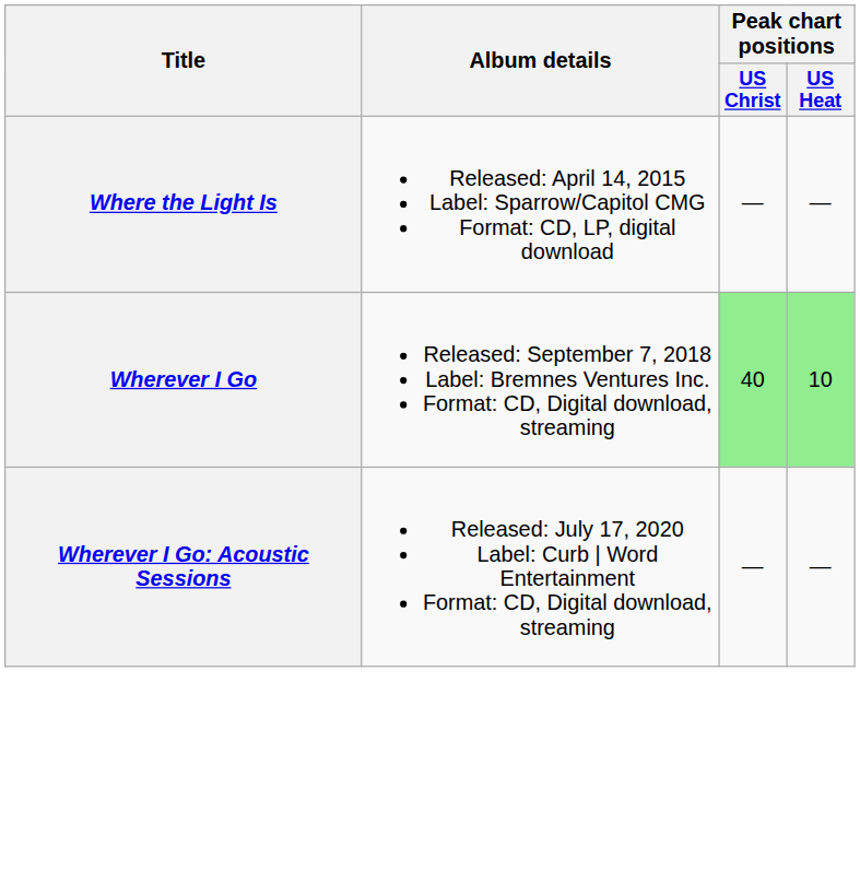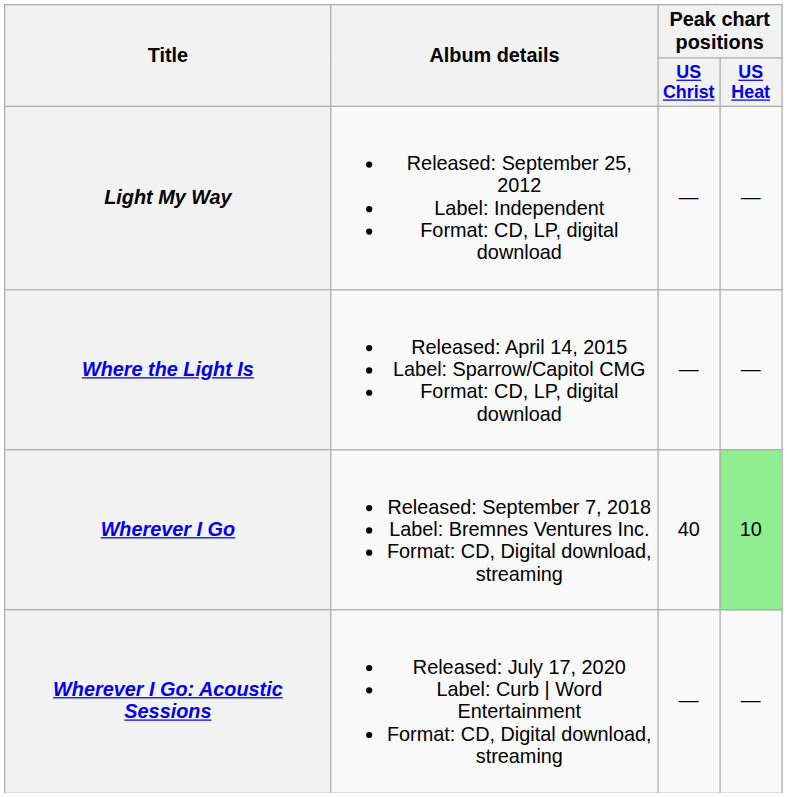+ row: Light My Way | Released: September 25, 2012 Label: Independent Format: CD, LP, digital download | — | —
Wherever I Go | Peak chart positions / US Christ: lightgreen background -> no background
